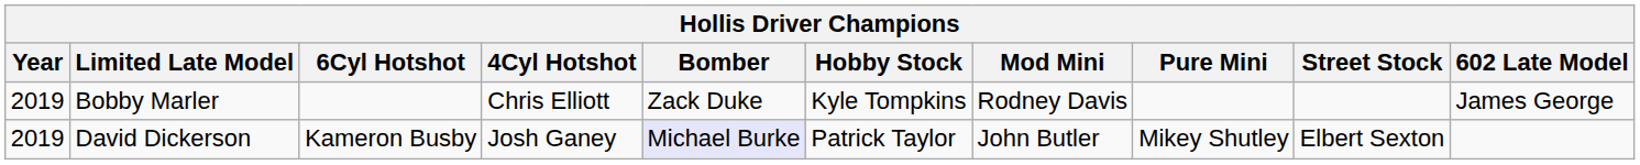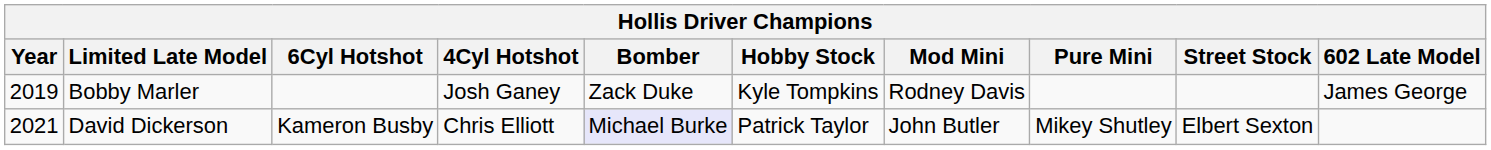Bobby Marler | 4Cyl Hotshot: Chris Elliott -> Josh Ganey
David Dickerson | Year: 2019 -> 2021
David Dickerson | 4Cyl Hotshot: Josh Ganey -> Chris Elliott
